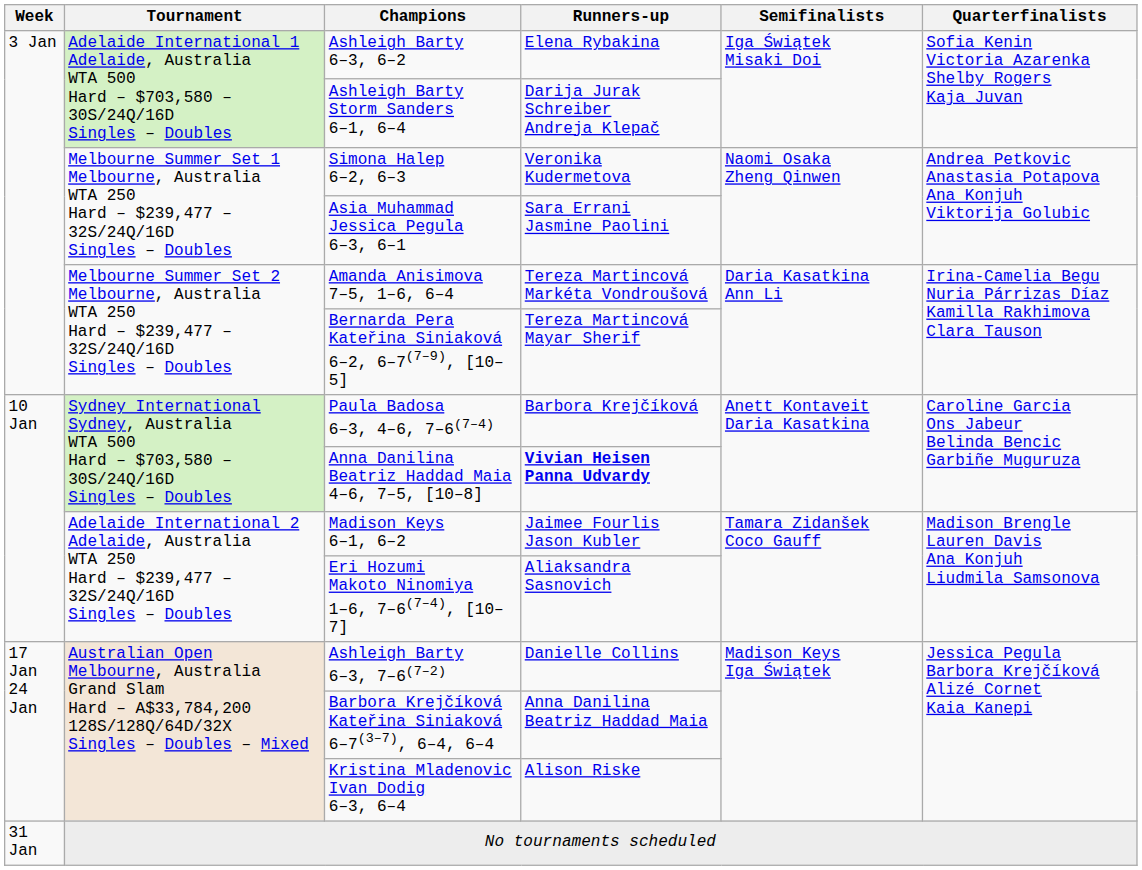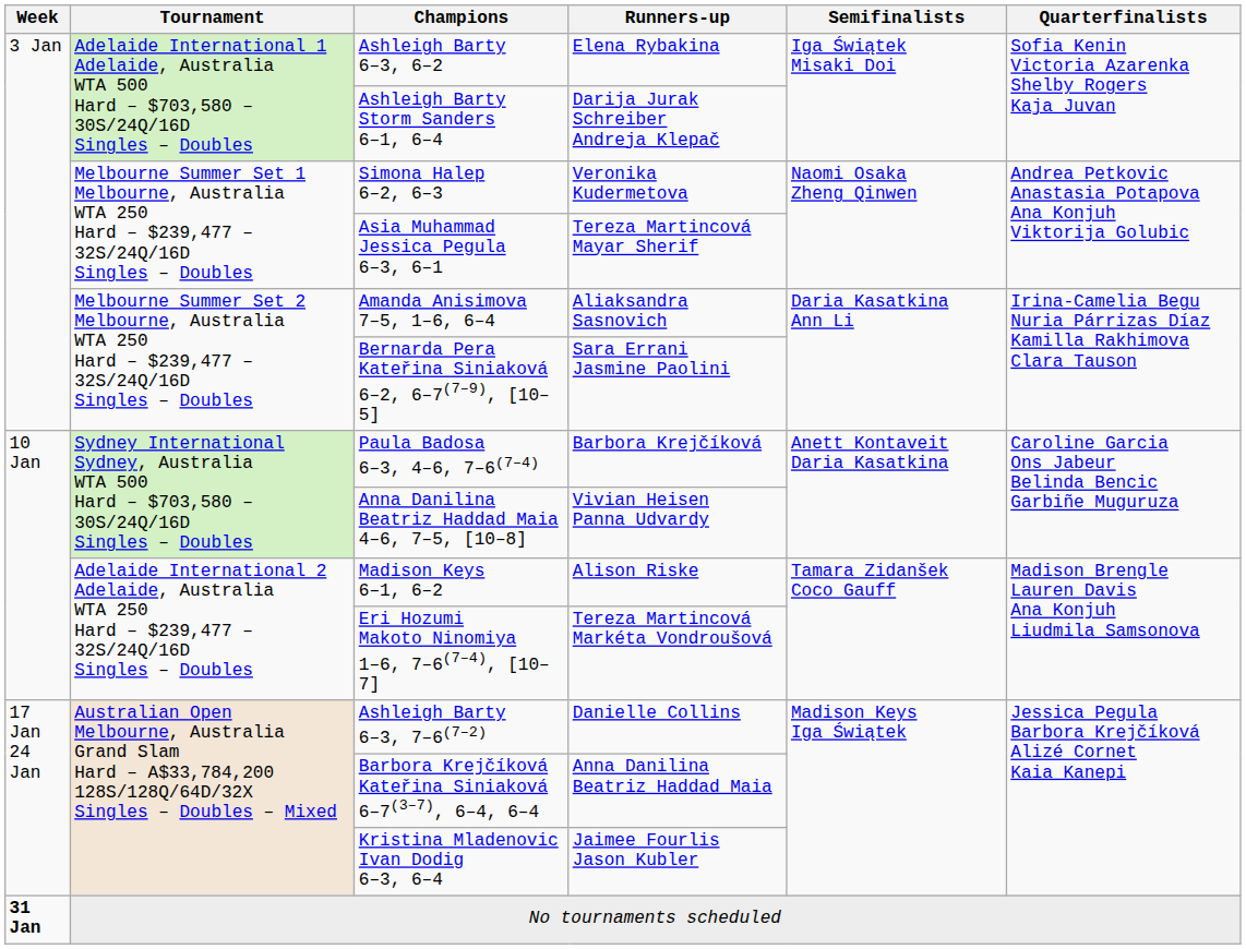Asia Muhammad Jessica Pegula 6–3, 6–1 | Runners-up: Sara Errani Jasmine Paolini -> Tereza Martincová Mayar Sherif
Amanda Anisimova 7–5, 1–6, 6–4 | Runners-up: Tereza Martincová Markéta Vondroušová -> Aliaksandra Sasnovich
Bernarda Pera Kateřina Siniaková 6–2, 6–7(7–9), [10–5] | Runners-up: Tereza Martincová Mayar Sherif -> Sara Errani Jasmine Paolini
Anna Danilina Beatriz Haddad Maia 4–6, 7–5, [10–8] | Runners-up: bold -> normal
Madison Keys 6–1, 6–2 | Runners-up: Jaimee Fourlis Jason Kubler -> Alison Riske
Eri Hozumi Makoto Ninomiya 1–6, 7–6(7–4), [10–7] | Runners-up: Aliaksandra Sasnovich -> Tereza Martincová Markéta Vondroušová
Kristina Mladenovic Ivan Dodig 6–3, 6–4 | Runners-up: Alison Riske -> Jaimee Fourlis Jason Kubler
No tournaments scheduled | Week: normal -> bold
